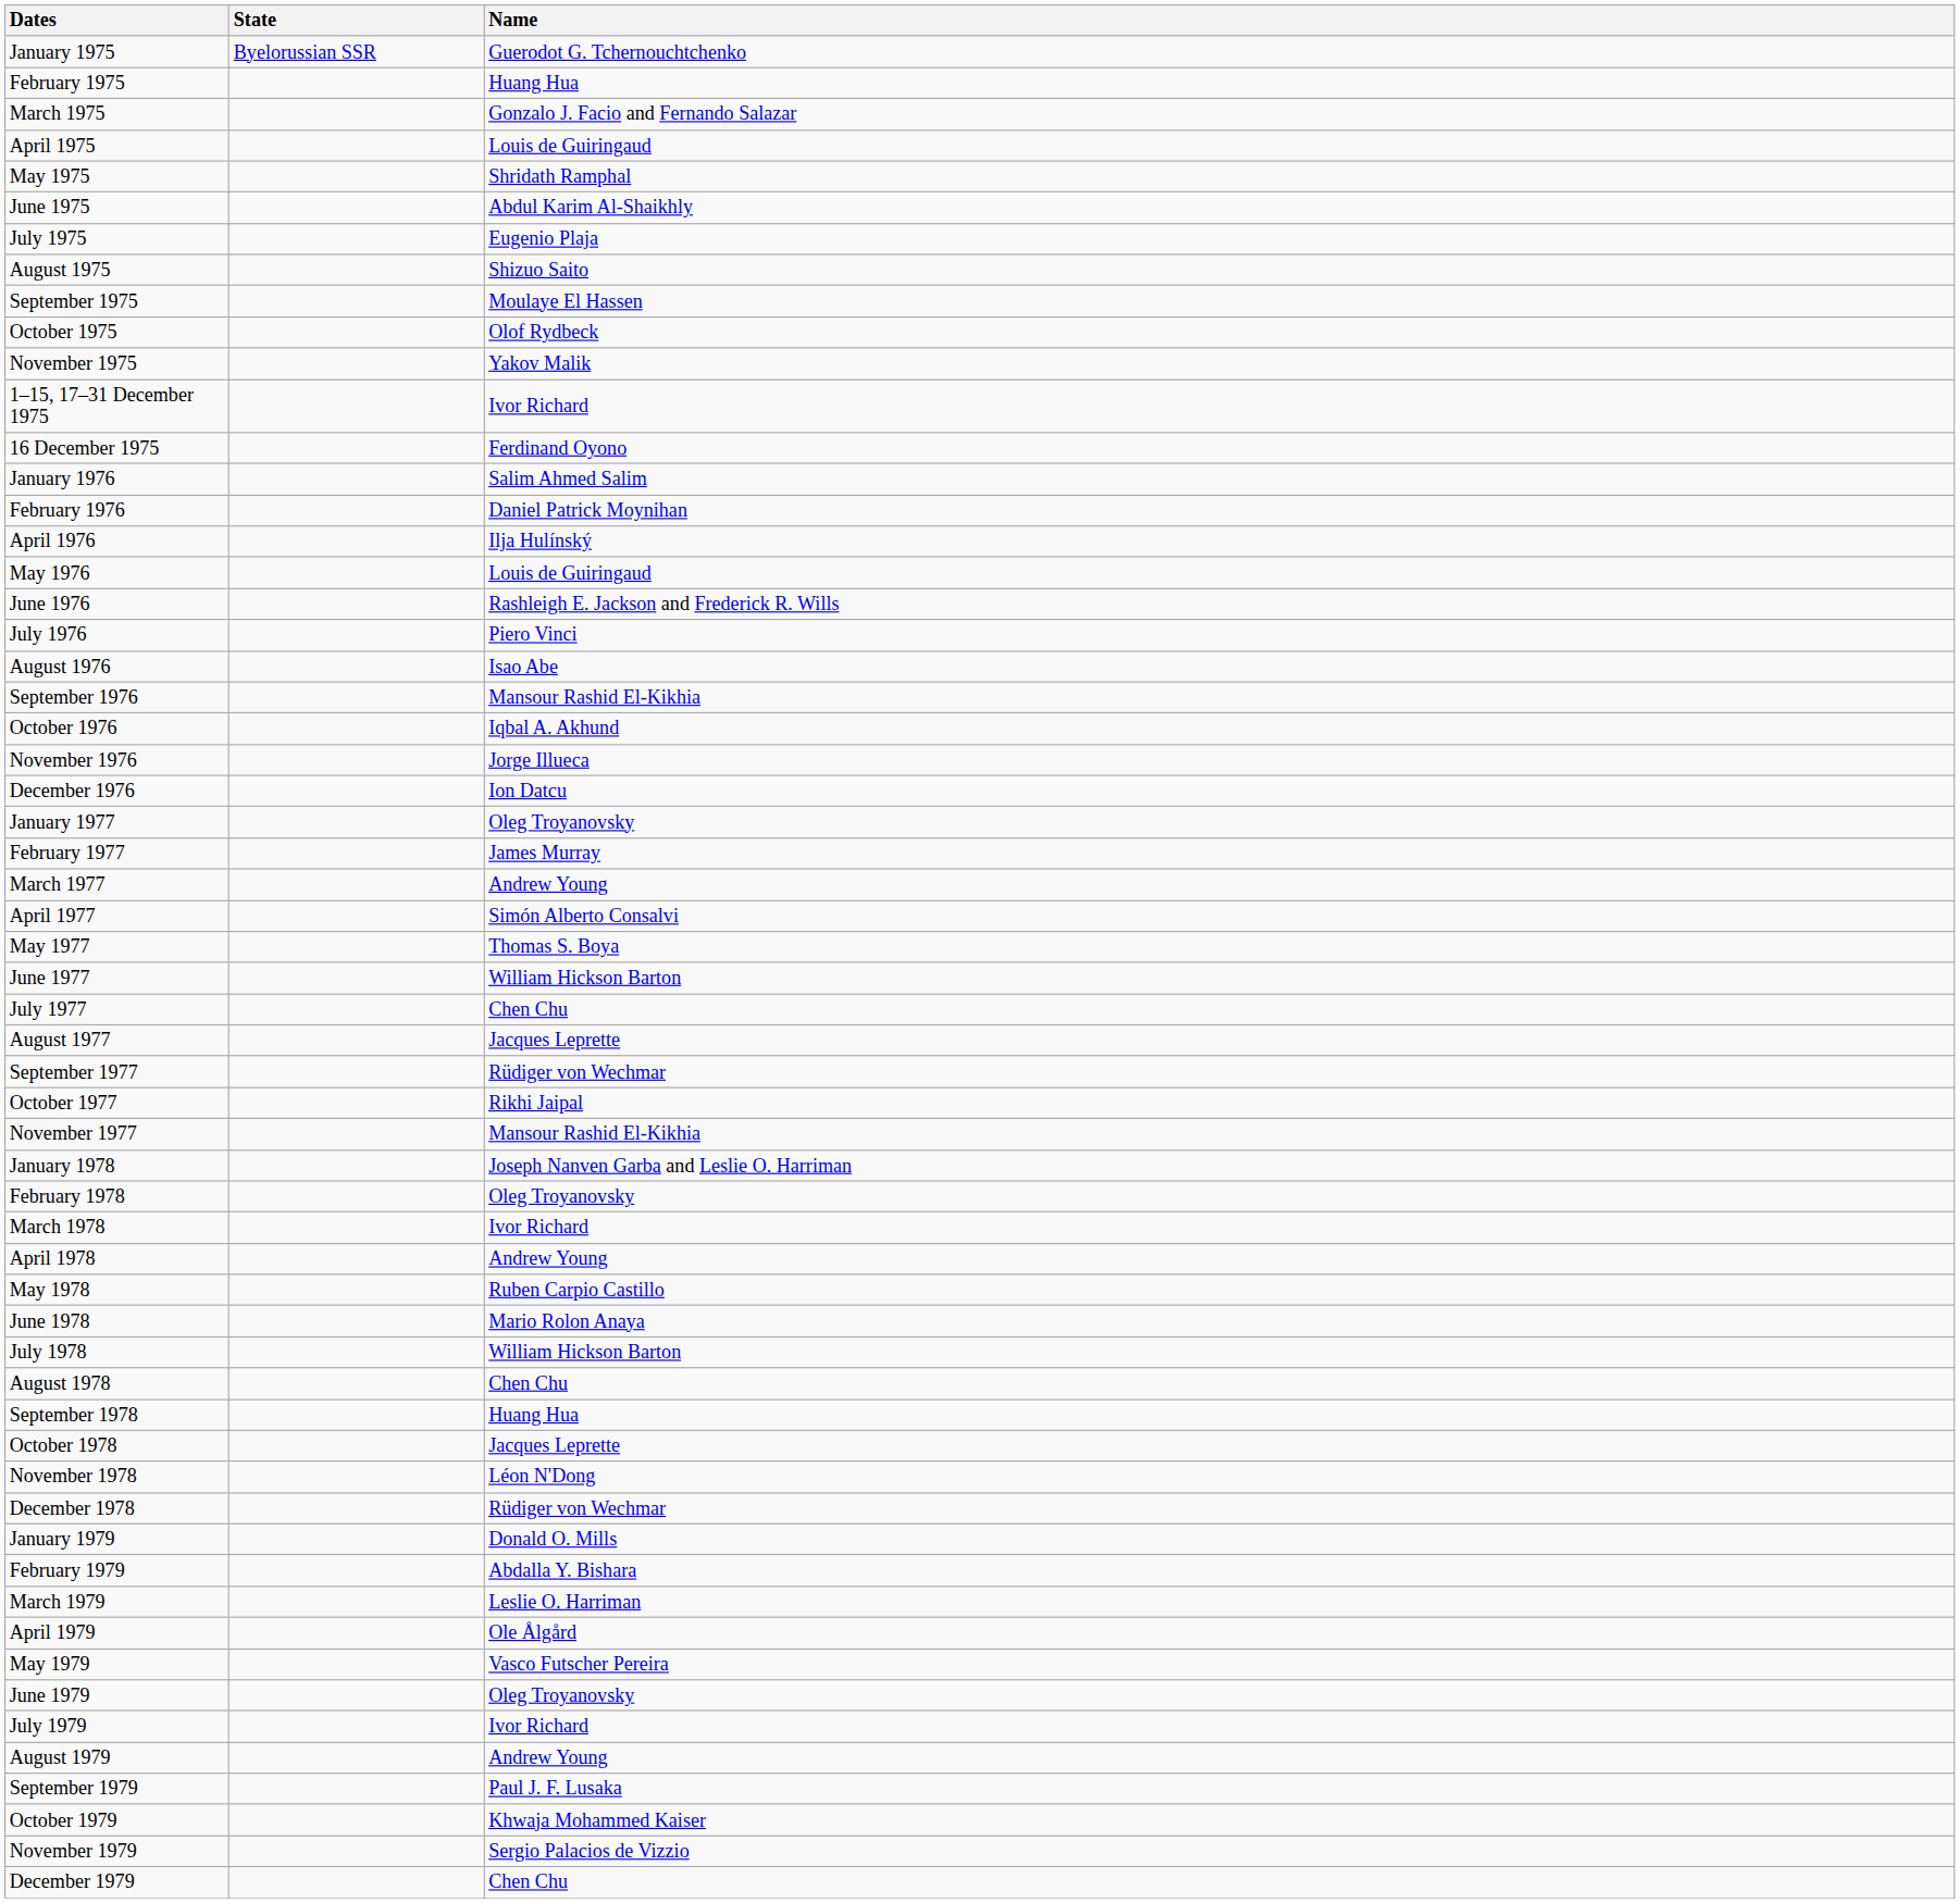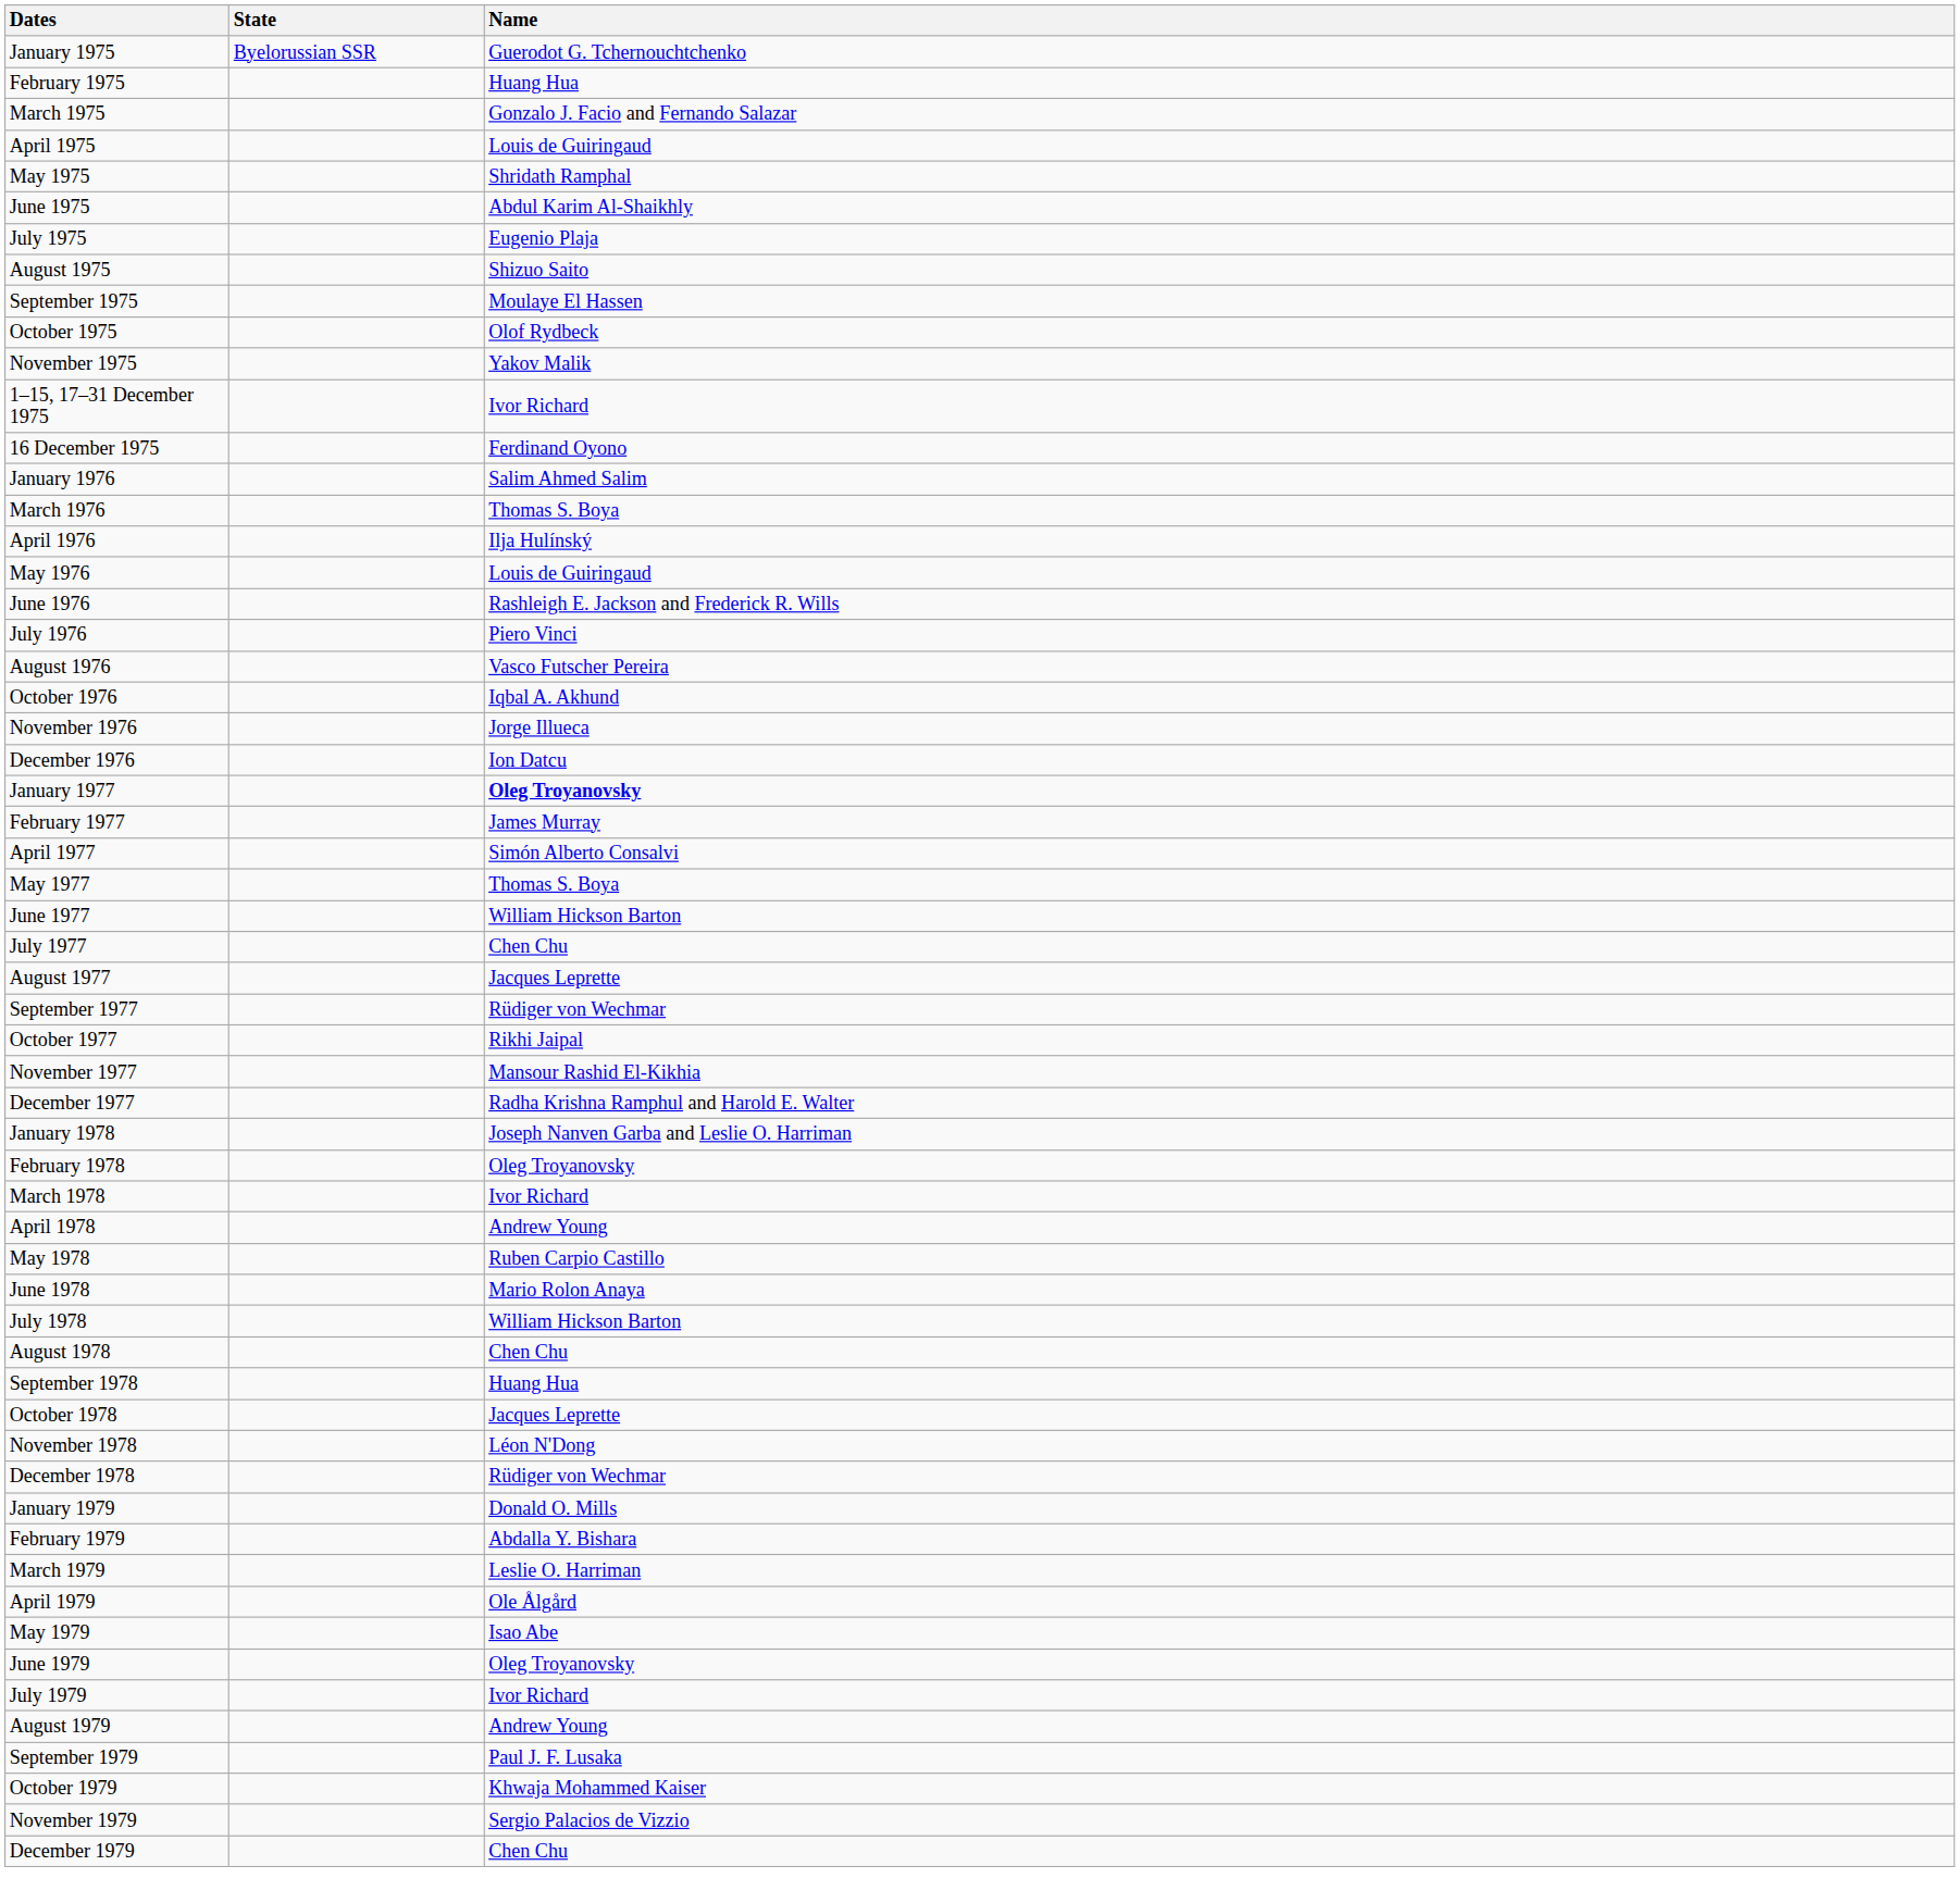- row: February 1976 | Daniel Patrick Moynihan
+ row: March 1976 | Thomas S. Boya
August 1976 | Name: Isao Abe -> Vasco Futscher Pereira
- row: September 1976 | Mansour Rashid El-Kikhia
January 1977 | Name: normal -> bold
- row: March 1977 | Andrew Young
+ row: December 1977 | Radha Krishna Ramphul and Harold E. Walter
May 1979 | Name: Vasco Futscher Pereira -> Isao Abe
